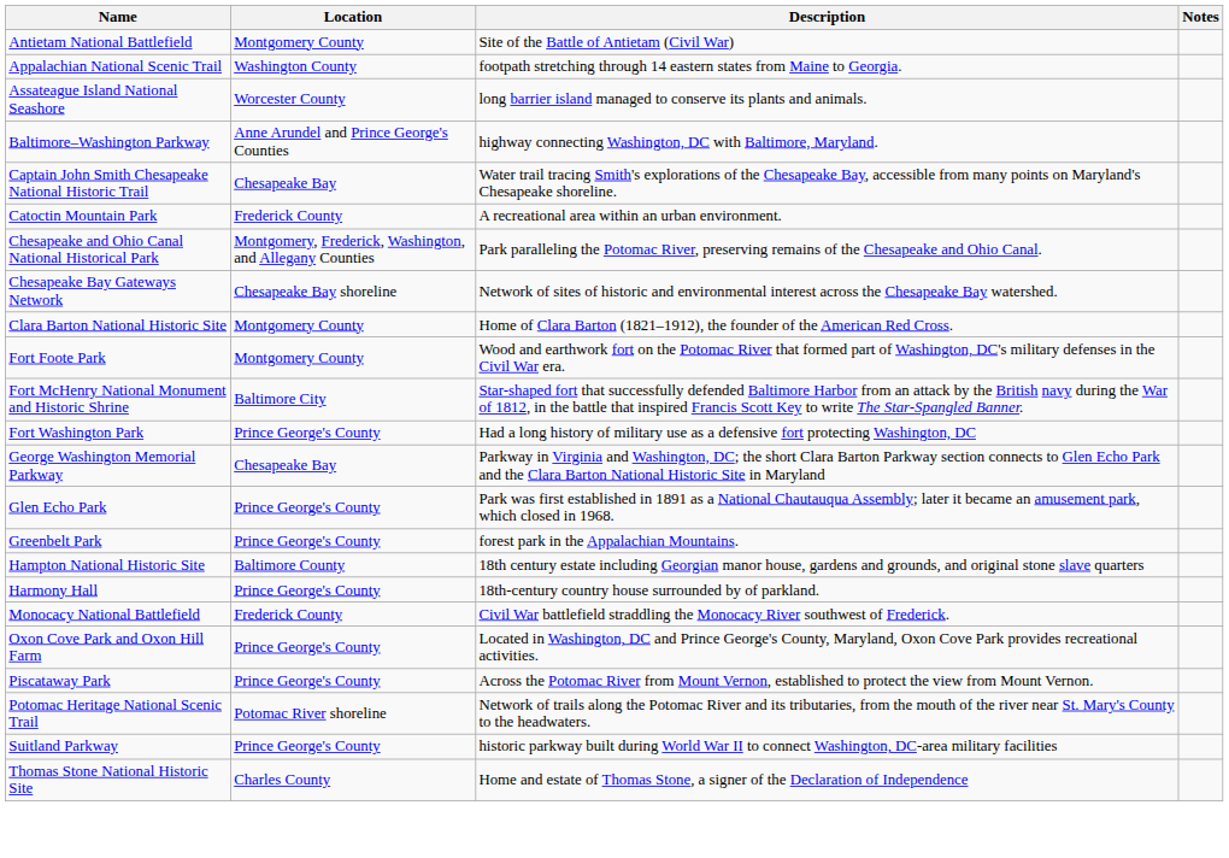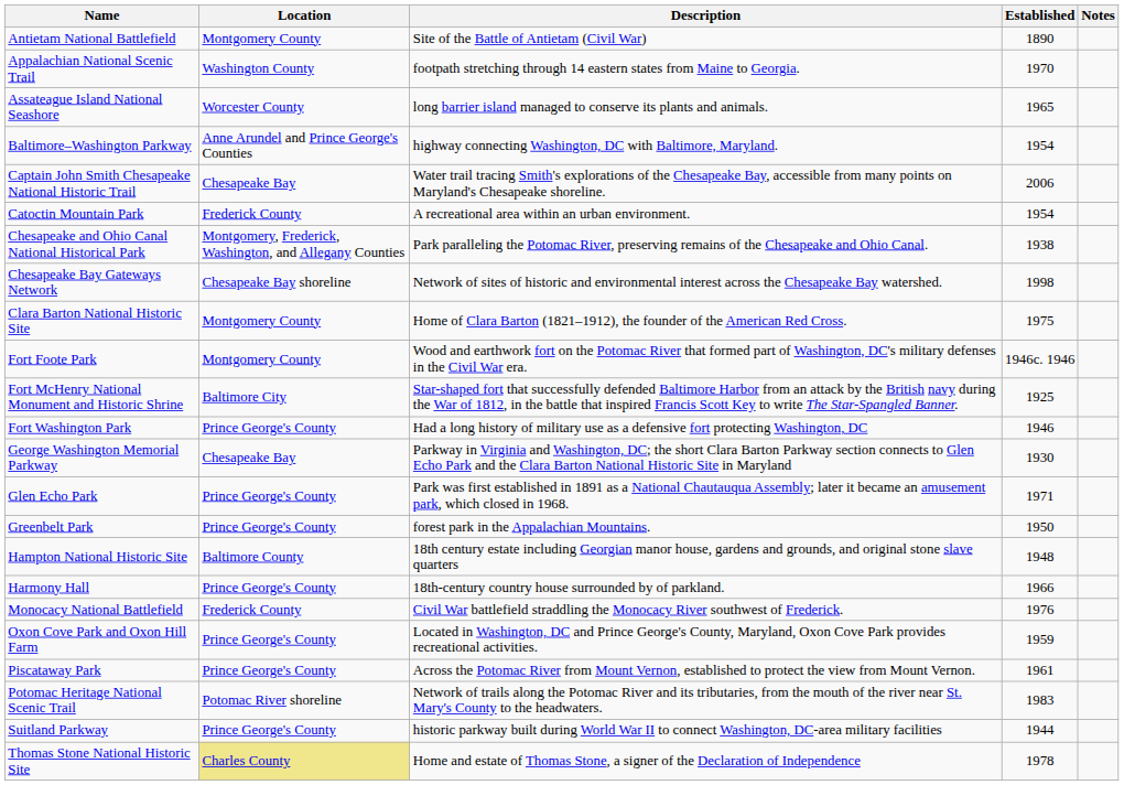+ column: Established | 1890 | 1970 | 1965 | 1954 | 2006 | 1954 | 1938 | 1998 | 1975 | 1946c. 1946 | 1925 | 1946 | 1930 | 1971 | 1950 | 1948 | 1966 | 1976 | 1959 | 1961 | 1983 | 1944 | 1978
Thomas Stone National Historic Site | Location: no background -> khaki background
